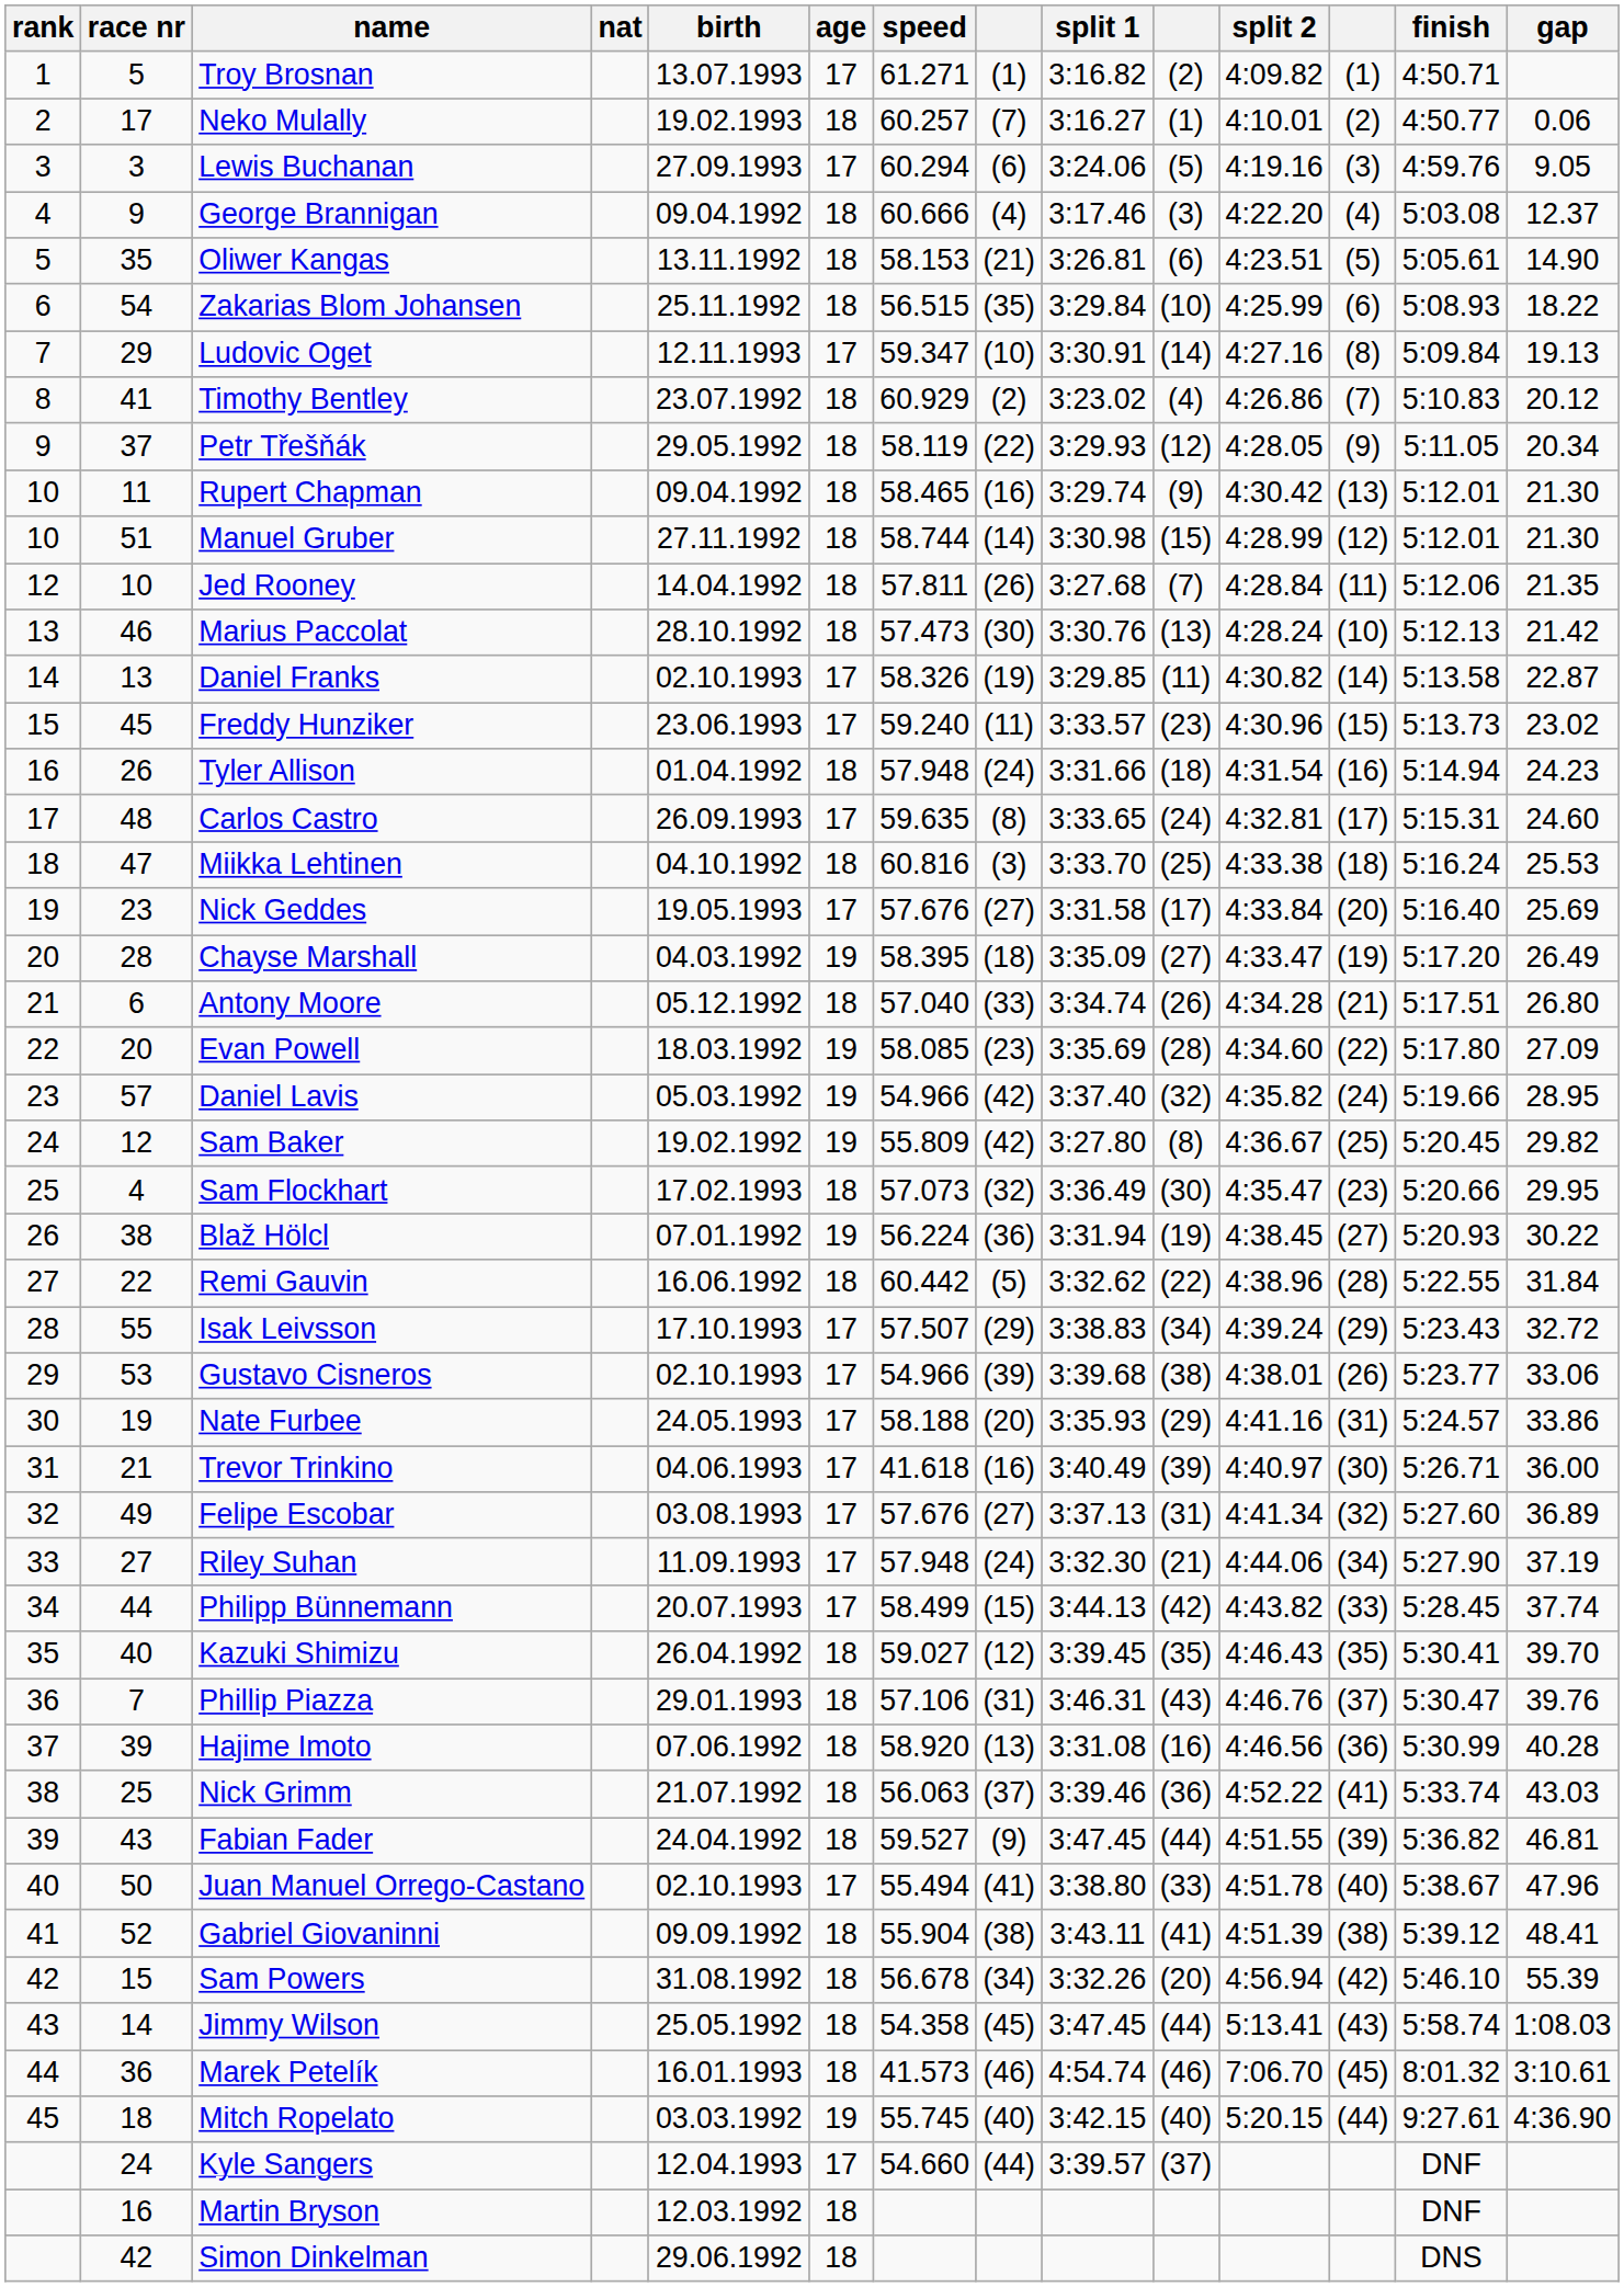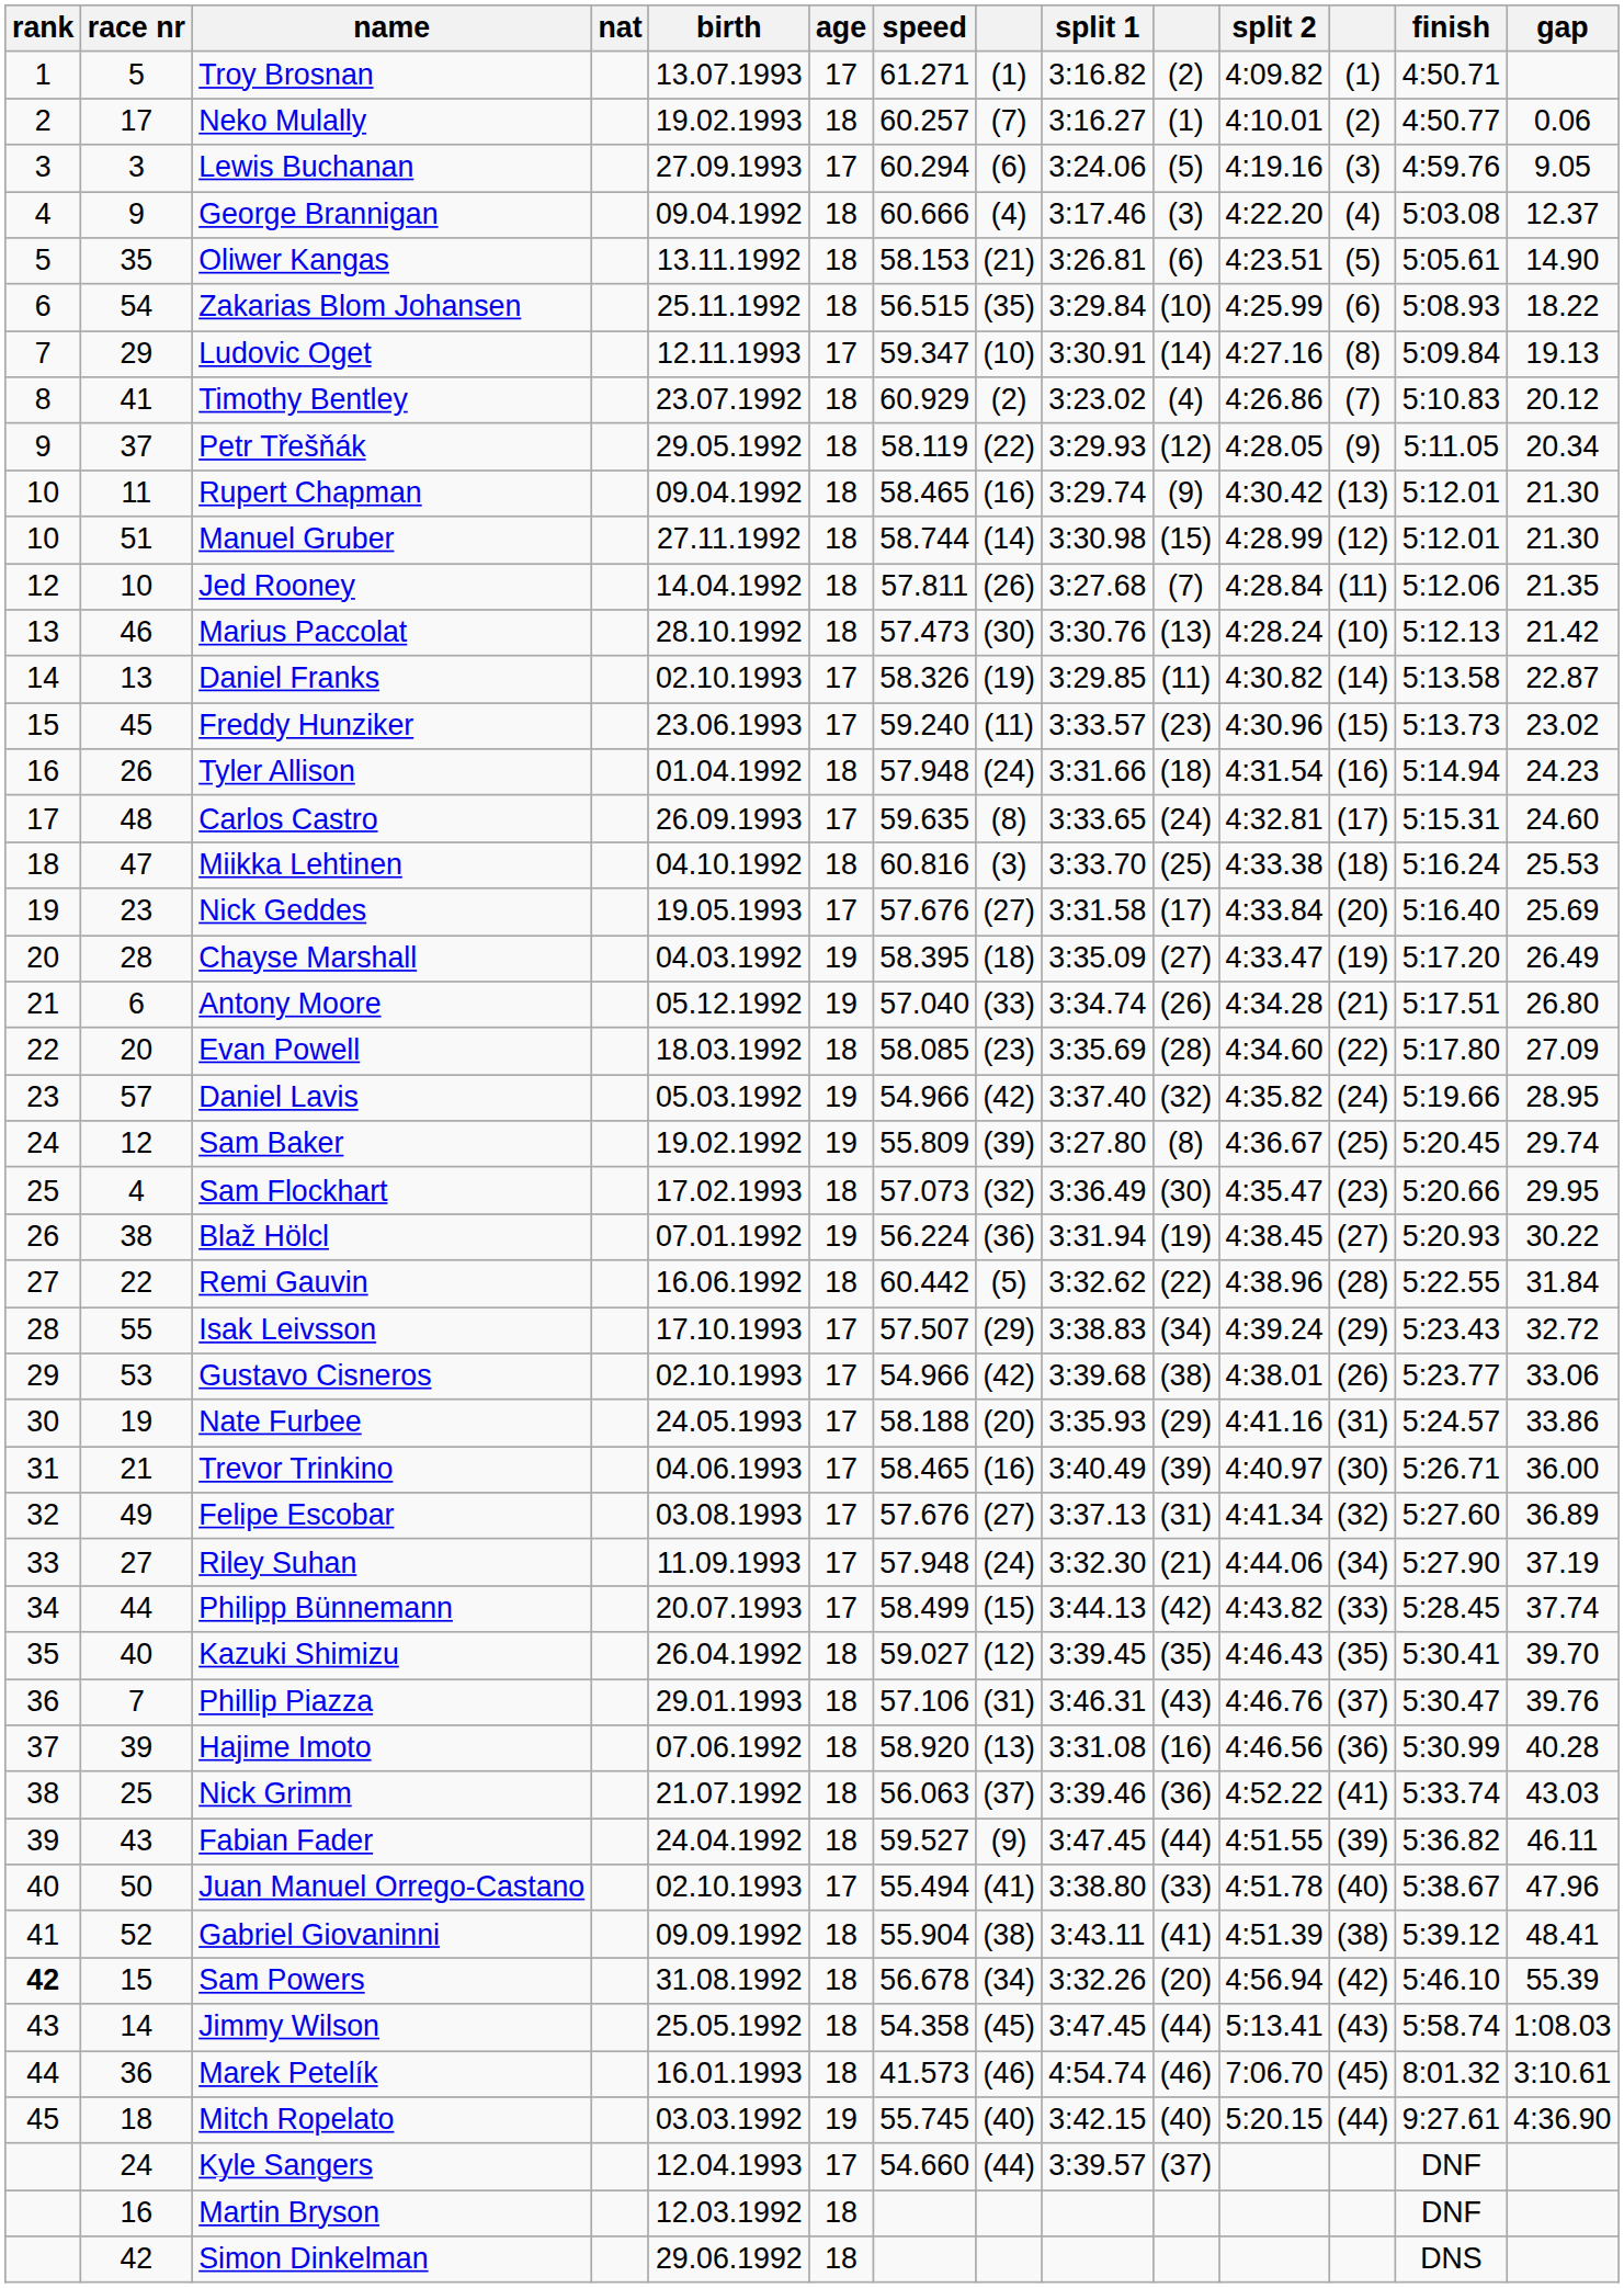Antony Moore | age: 18 -> 19
Evan Powell | age: 19 -> 18
Sam Baker | column 8: (42) -> (39)
Sam Baker | gap: 29.82 -> 29.74
Gustavo Cisneros | column 8: (39) -> (42)
Trevor Trinkino | speed: 41.618 -> 58.465
Fabian Fader | gap: 46.81 -> 46.11
Sam Powers | rank: normal -> bold
